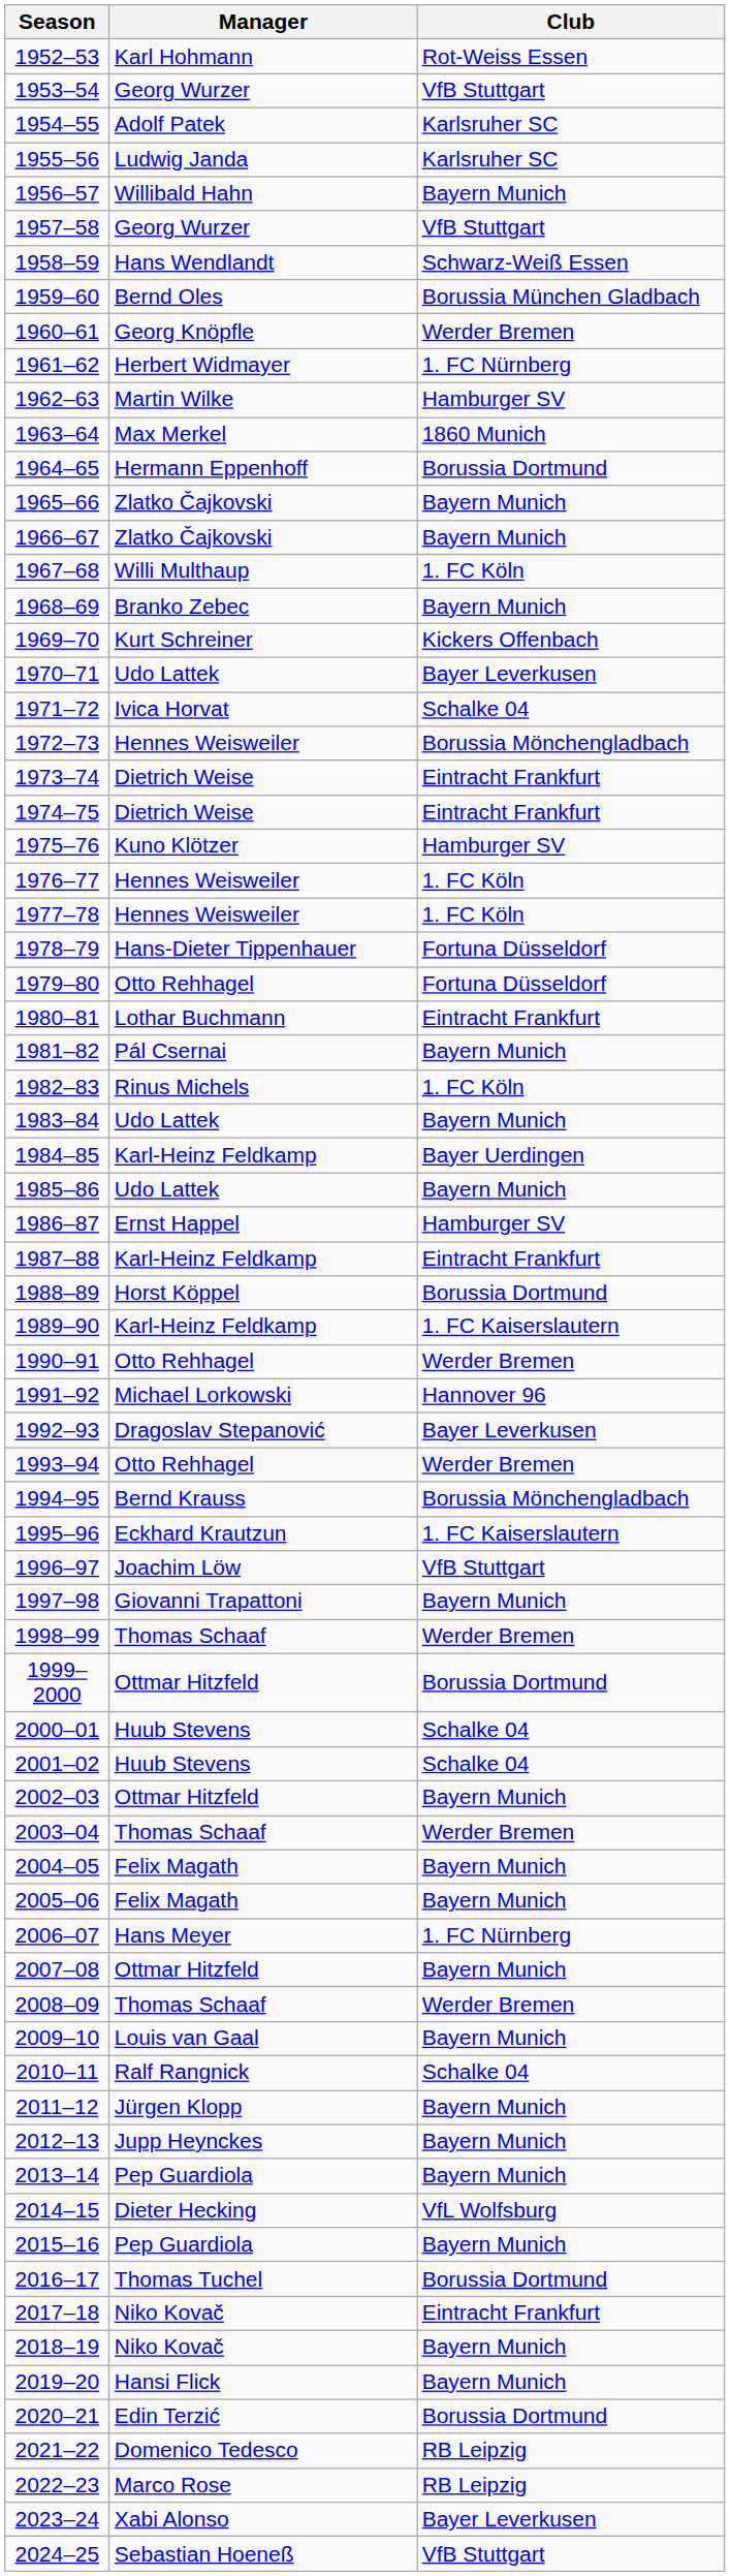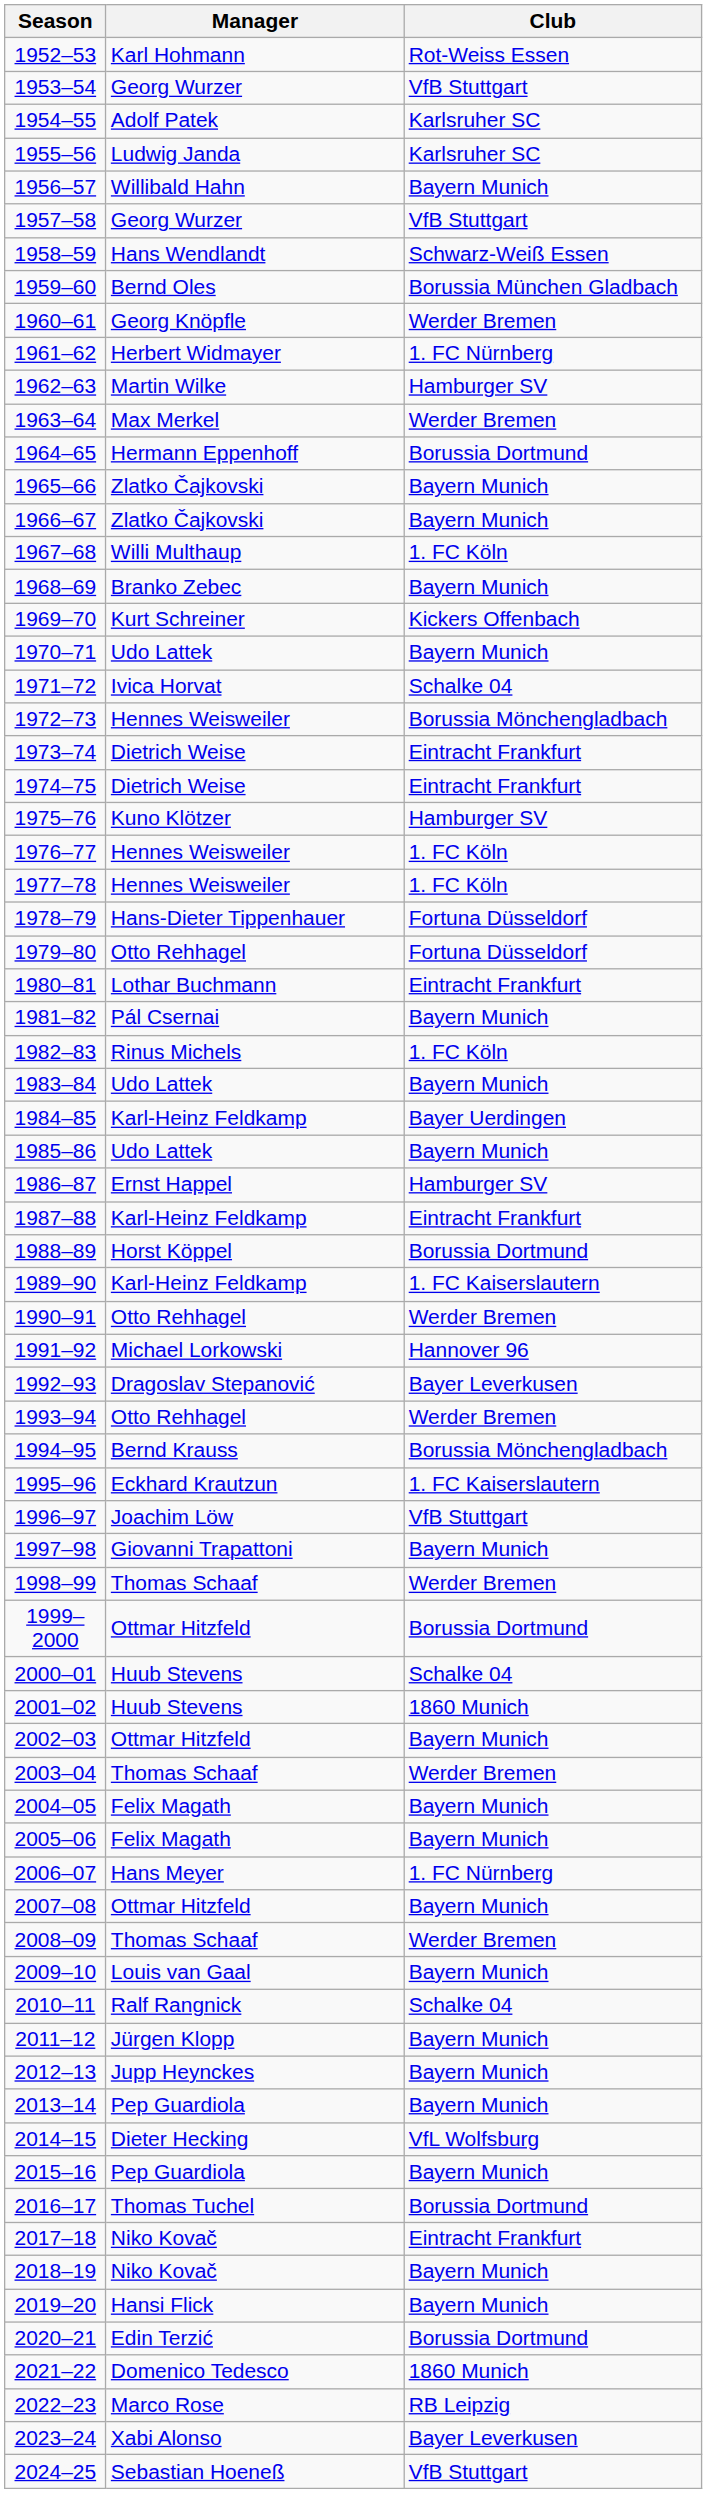1963–64 | Club: 1860 Munich -> Werder Bremen
1970–71 | Club: Bayer Leverkusen -> Bayern Munich
2001–02 | Club: Schalke 04 -> 1860 Munich
2021–22 | Club: RB Leipzig -> 1860 Munich
